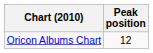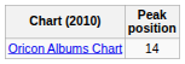Oricon Albums Chart | Peak position: 12 -> 14
